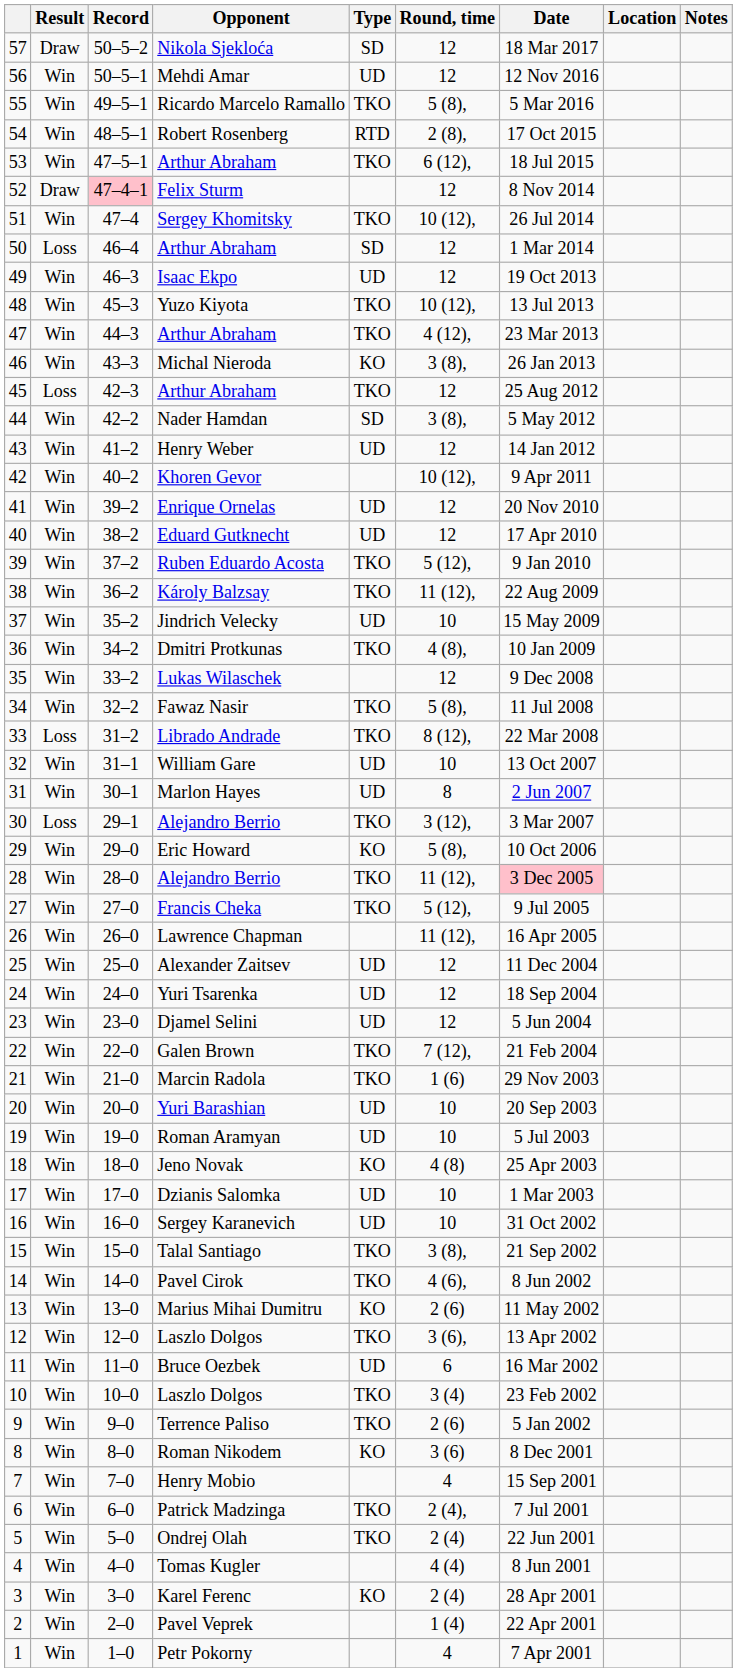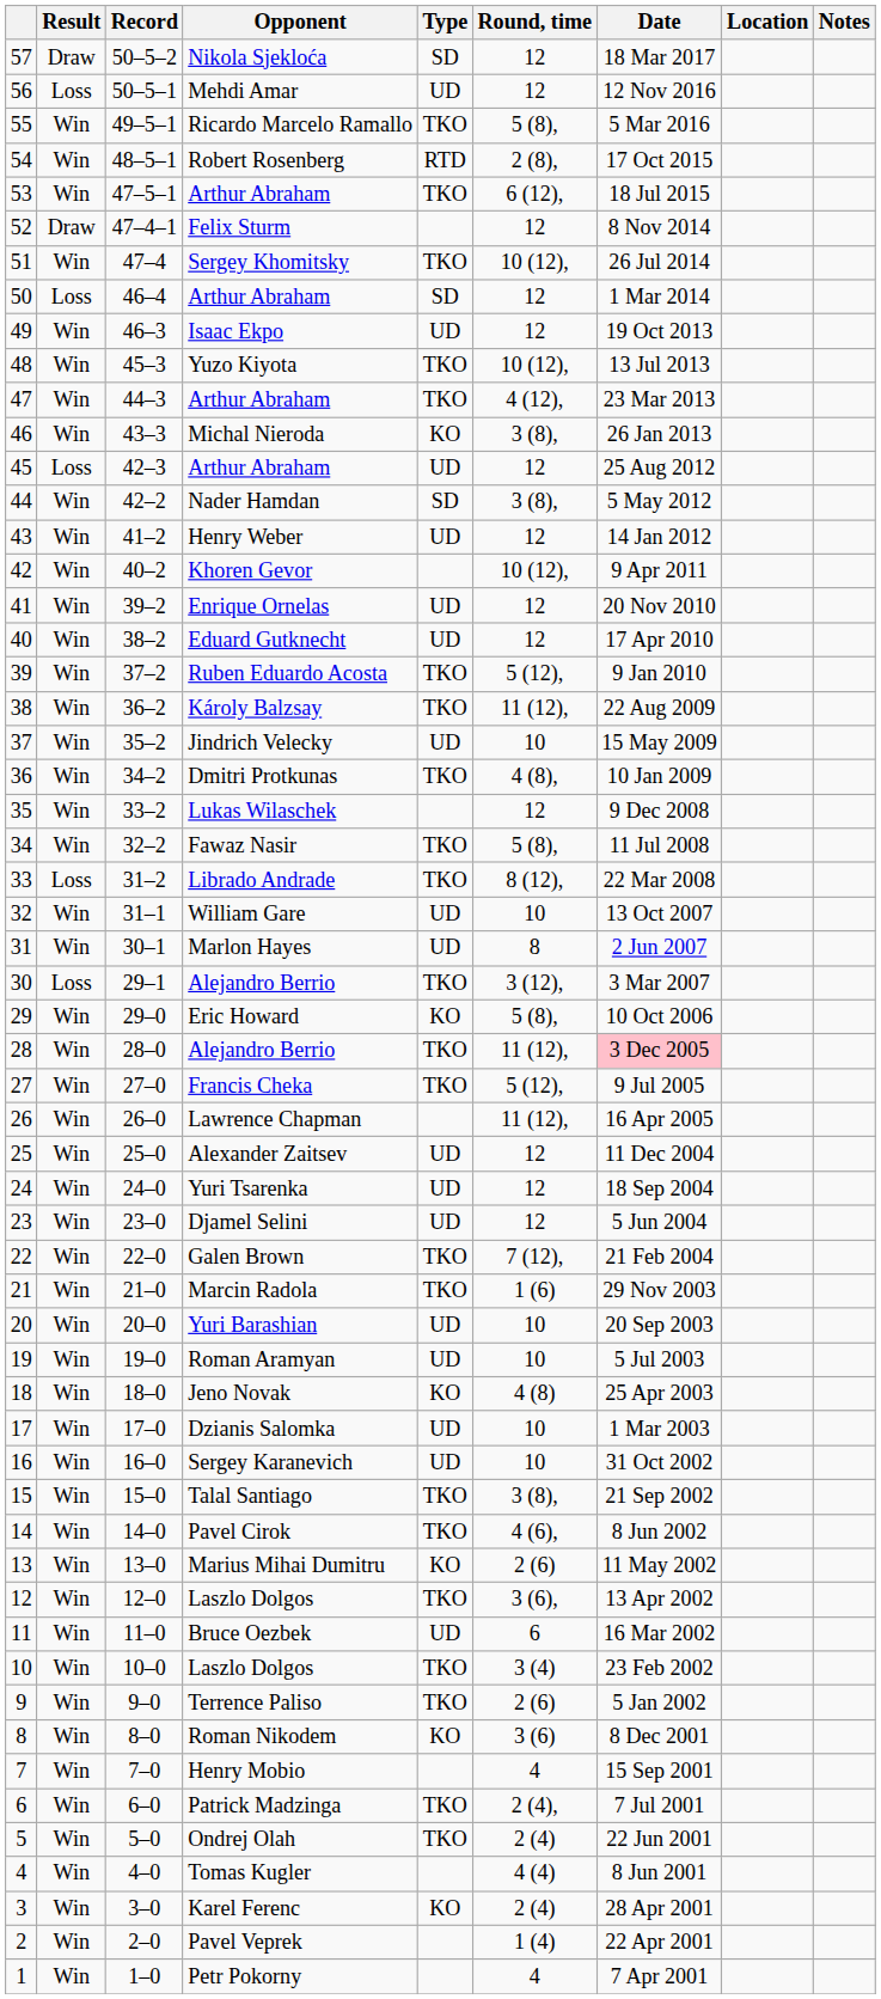Mehdi Amar | Result: Win -> Loss
Felix Sturm | Record: pink background -> no background
45 / Arthur Abraham | Type: TKO -> UD
